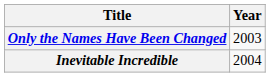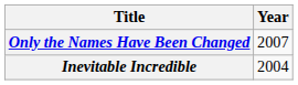Only the Names Have Been Changed | Year: 2003 -> 2007
